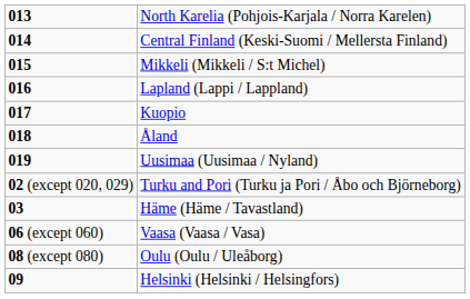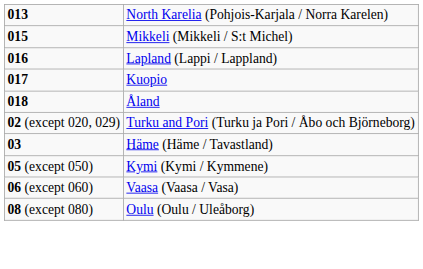- row: 014 | Central Finland (Keski-Suomi / Mellersta Finland)
- row: 019 | Uusimaa (Uusimaa / Nyland)
+ row: 05 (except 050) | Kymi (Kymi / Kymmene)
- row: 09 | Helsinki (Helsinki / Helsingfors)
